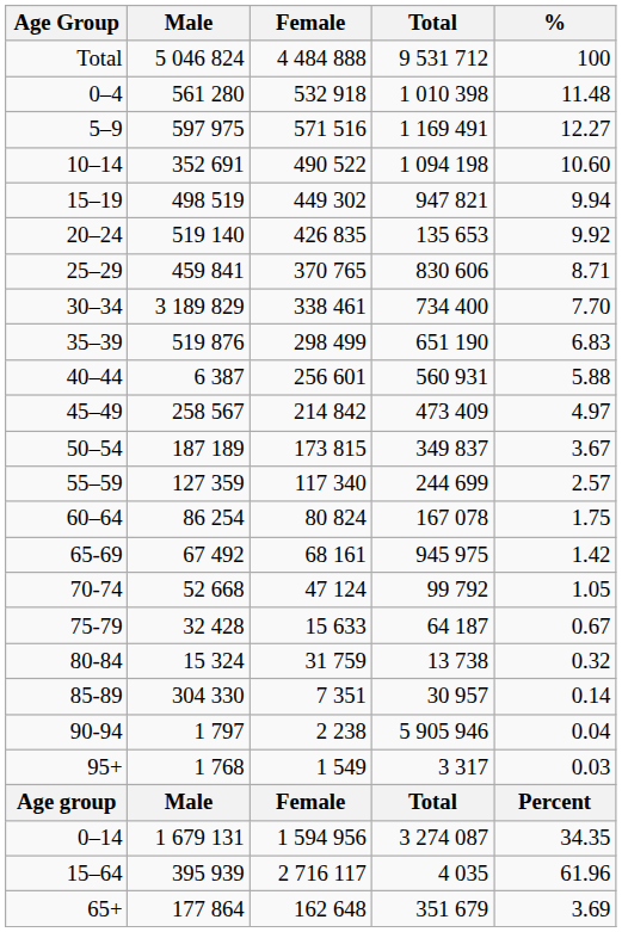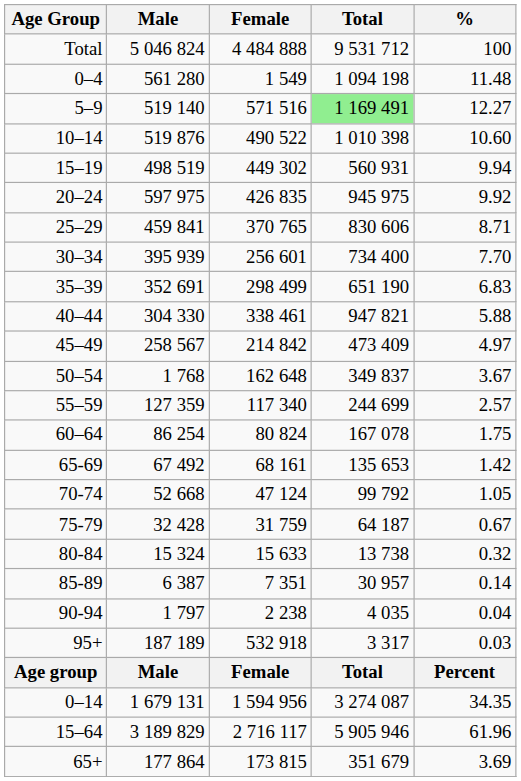0–4 | Female: 532 918 -> 1 549
0–4 | Total: 1 010 398 -> 1 094 198
5–9 | Male: 597 975 -> 519 140
5–9 | Total: no background -> lightgreen background
10–14 | Male: 352 691 -> 519 876
10–14 | Total: 1 094 198 -> 1 010 398
15–19 | Total: 947 821 -> 560 931
20–24 | Male: 519 140 -> 597 975
20–24 | Total: 135 653 -> 945 975
30–34 | Male: 3 189 829 -> 395 939
30–34 | Female: 338 461 -> 256 601
35–39 | Male: 519 876 -> 352 691
40–44 | Male: 6 387 -> 304 330
40–44 | Female: 256 601 -> 338 461
40–44 | Total: 560 931 -> 947 821
50–54 | Male: 187 189 -> 1 768
50–54 | Female: 173 815 -> 162 648
65-69 | Total: 945 975 -> 135 653
75-79 | Female: 15 633 -> 31 759
80-84 | Female: 31 759 -> 15 633
85-89 | Male: 304 330 -> 6 387
90-94 | Total: 5 905 946 -> 4 035
95+ | Male: 1 768 -> 187 189
95+ | Female: 1 549 -> 532 918
15–64 | Male: 395 939 -> 3 189 829
15–64 | Total: 4 035 -> 5 905 946
65+ | Female: 162 648 -> 173 815
